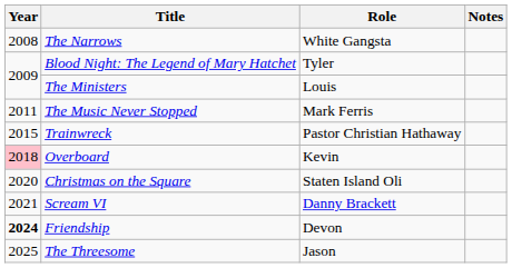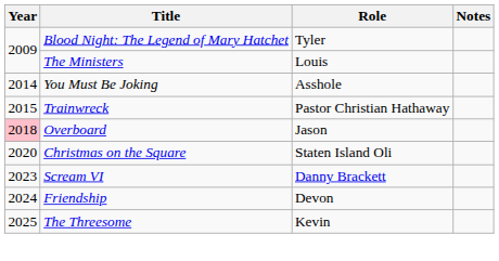- row: 2008 | The Narrows | White Gangsta
- row: 2011 | The Music Never Stopped | Mark Ferris
+ row: 2014 | You Must Be Joking | Asshole
Overboard | Role: Kevin -> Jason
Scream VI | Year: 2021 -> 2023
Friendship | Year: bold -> normal
The Threesome | Role: Jason -> Kevin
